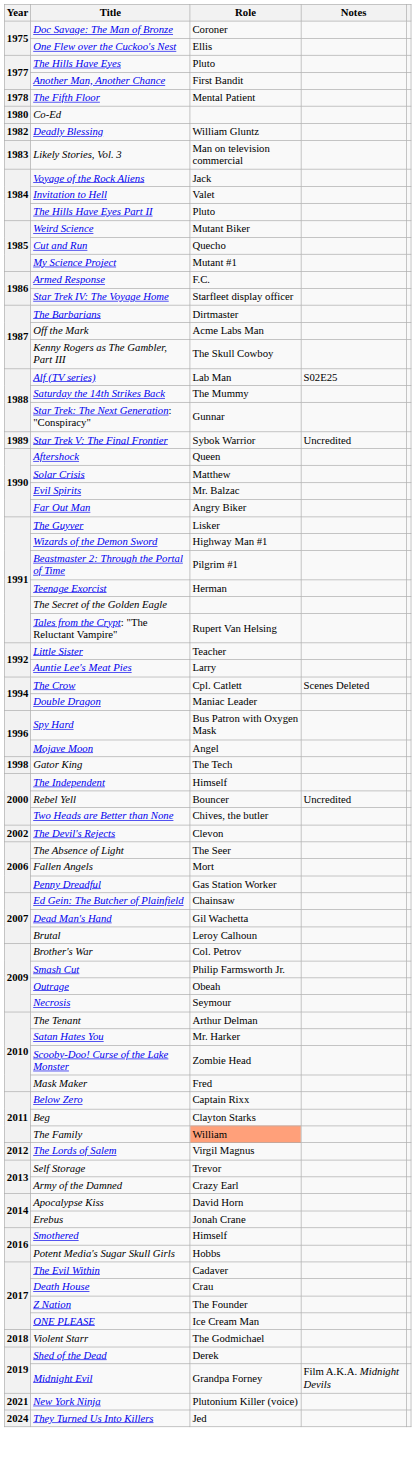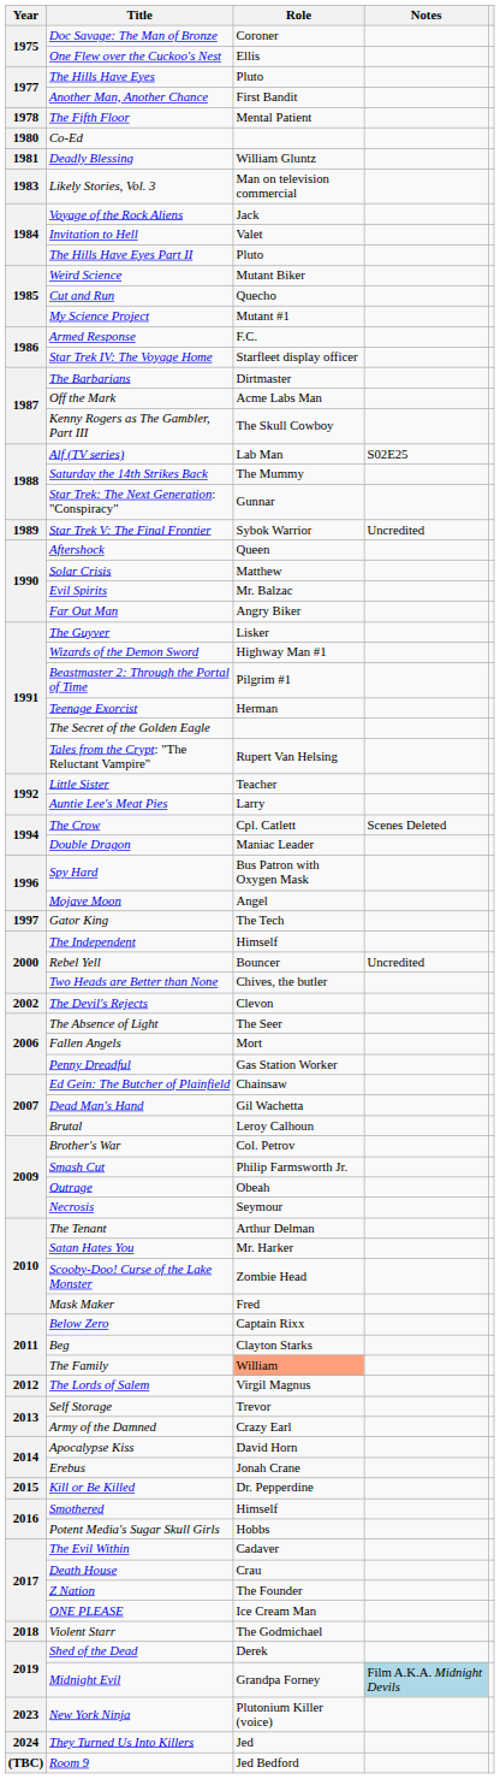Deadly Blessing | Year: 1982 -> 1981
Gator King | Year: 1998 -> 1997
+ row: 2015 | Kill or Be Killed | Dr. Pepperdine
Midnight Evil | Notes: no background -> lightblue background
New York Ninja | Year: 2021 -> 2023
+ row: (TBC) | Room 9 | Jed Bedford
